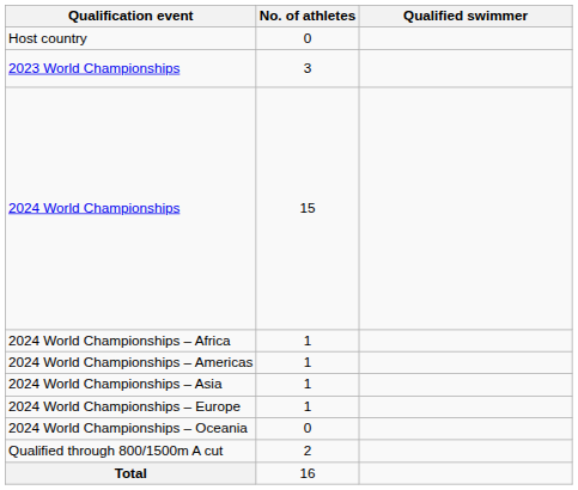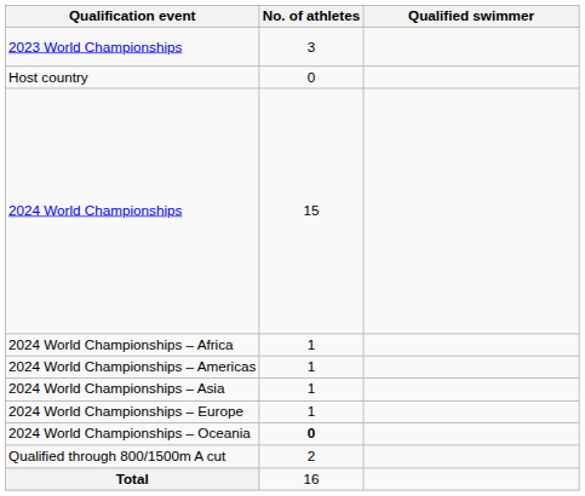rows swapped: Host country <-> 2023 World Championships
2024 World Championships – Oceania | No. of athletes: normal -> bold
